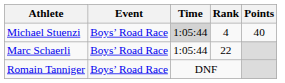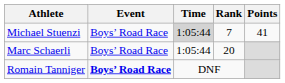Michael Stuenzi | Rank: 4 -> 7
Michael Stuenzi | Points: 40 -> 41
Marc Schaerli | Rank: 22 -> 20
Romain Tanniger | Event: normal -> bold
